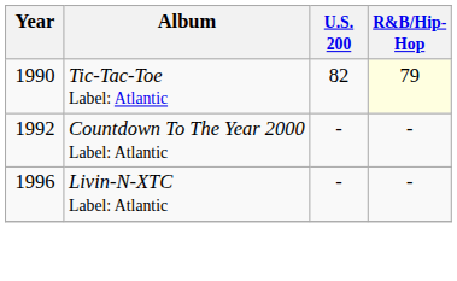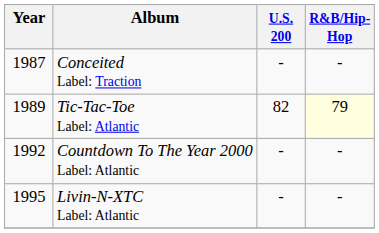+ row: 1987 | Conceited Label: Traction | - | -
Tic-Tac-Toe Label: Atlantic | Year: 1990 -> 1989
Livin-N-XTC Label: Atlantic | Year: 1996 -> 1995
